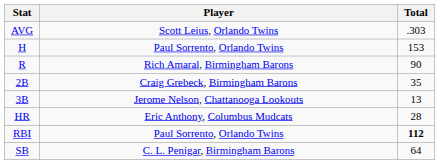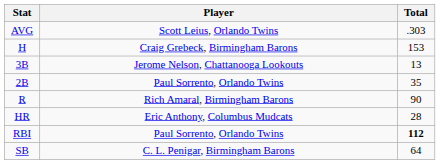H | Player: Paul Sorrento, Orlando Twins -> Craig Grebeck, Birmingham Barons
rows swapped: R <-> 3B
2B | Player: Craig Grebeck, Birmingham Barons -> Paul Sorrento, Orlando Twins
